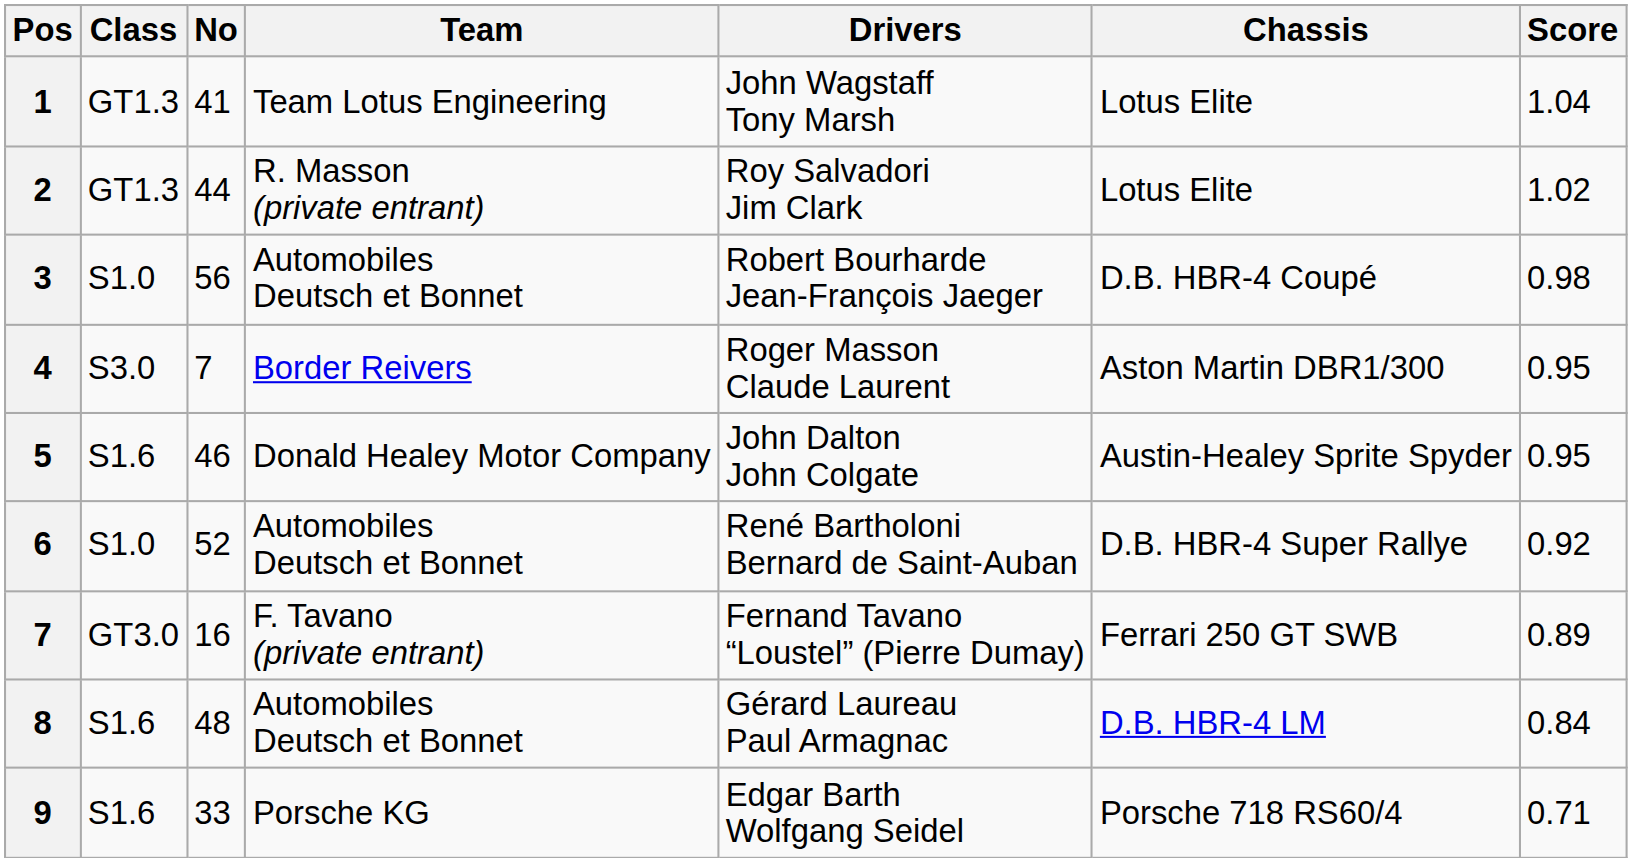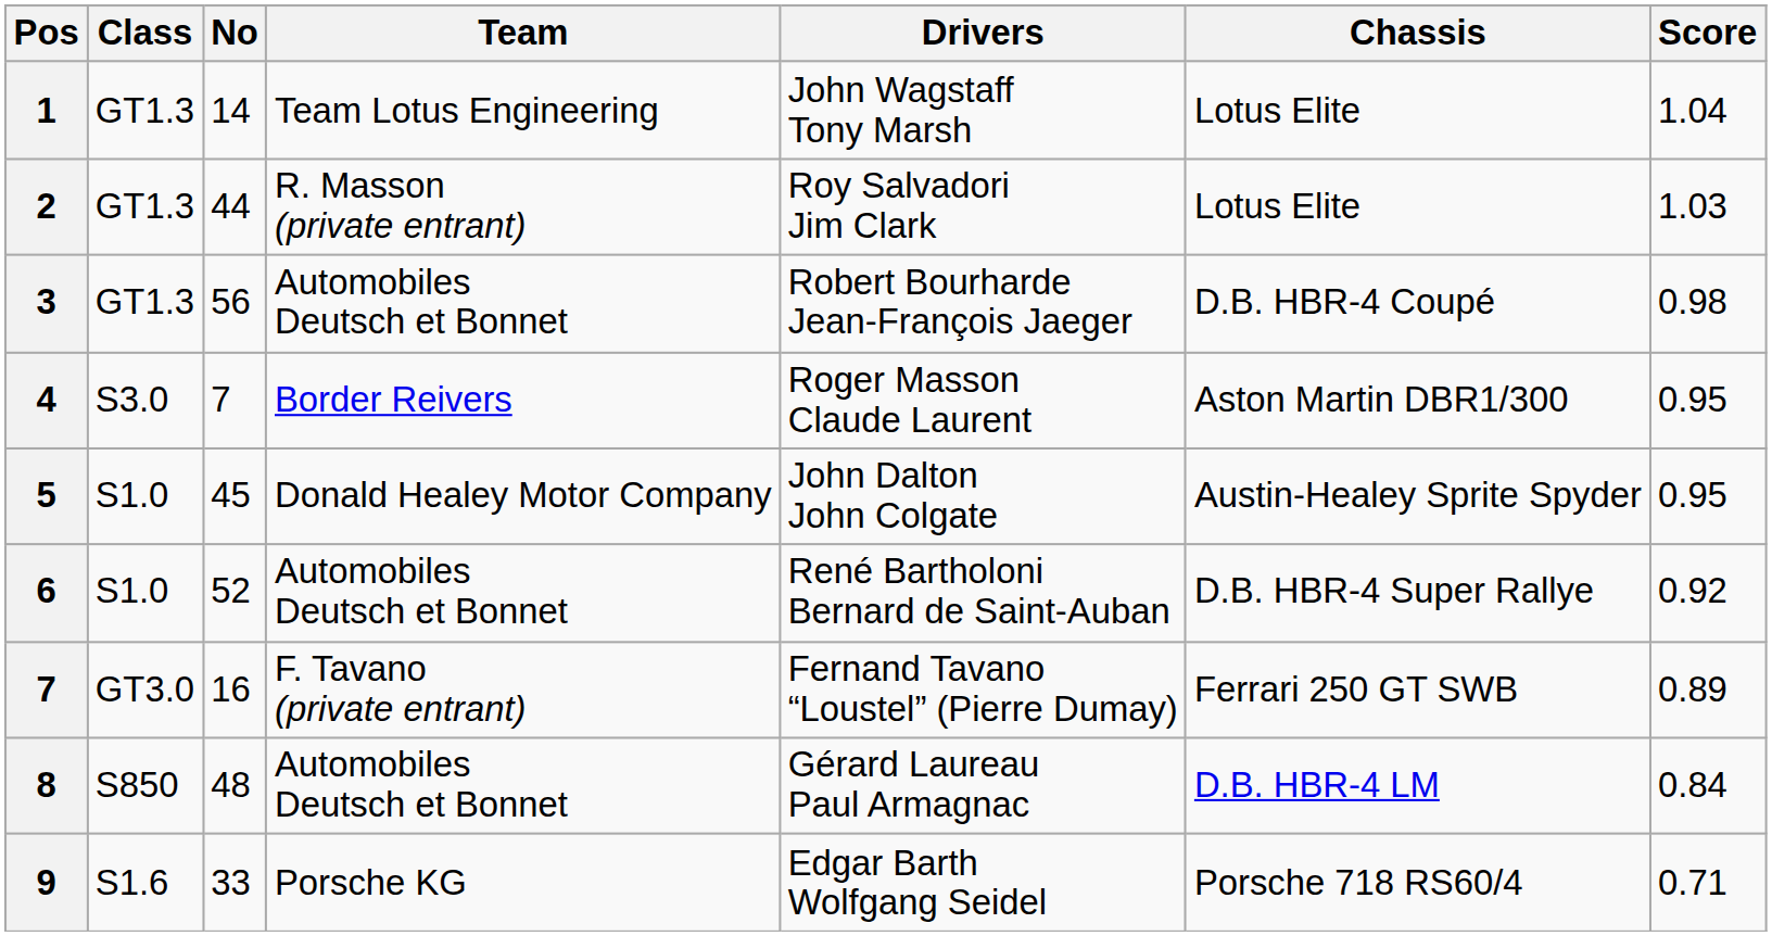1 | No: 41 -> 14
2 | Score: 1.02 -> 1.03
3 | Class: S1.0 -> GT1.3
5 | Class: S1.6 -> S1.0
5 | No: 46 -> 45
8 | Class: S1.6 -> S850
